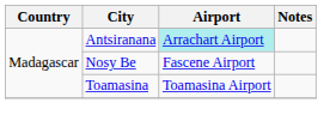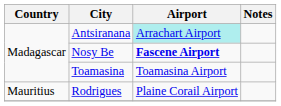Nosy Be | Airport: normal -> bold
+ row: Mauritius | Rodrigues | Plaine Corail Airport
